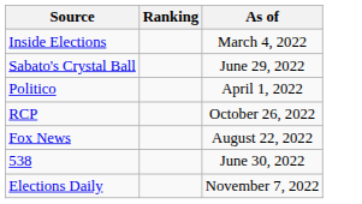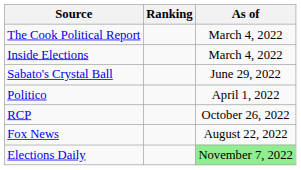+ row: The Cook Political Report | March 4, 2022
- row: 538 | June 30, 2022
Elections Daily | As of: no background -> lightgreen background
